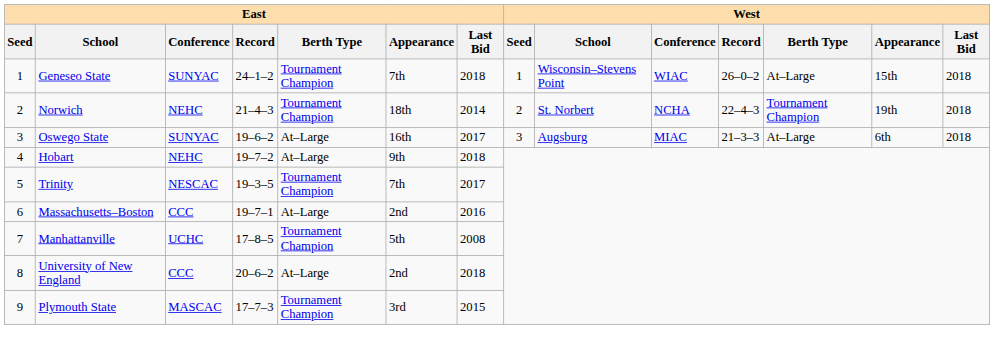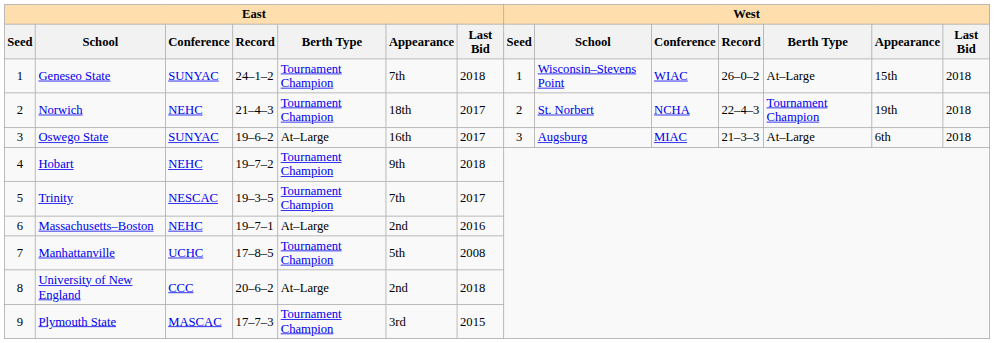Norwich | East / Last Bid: 2014 -> 2017
Hobart | East / Berth Type: At–Large -> Tournament Champion
Massachusetts–Boston | East / Conference: CCC -> NEHC
